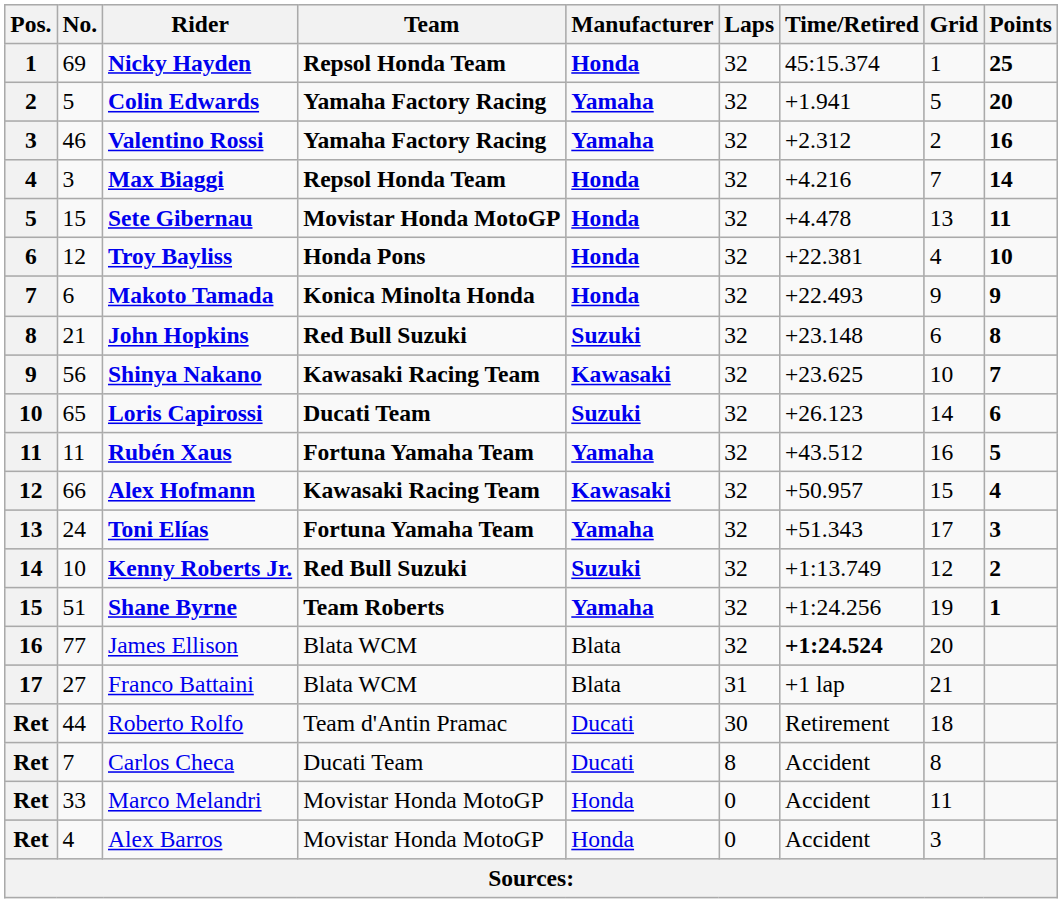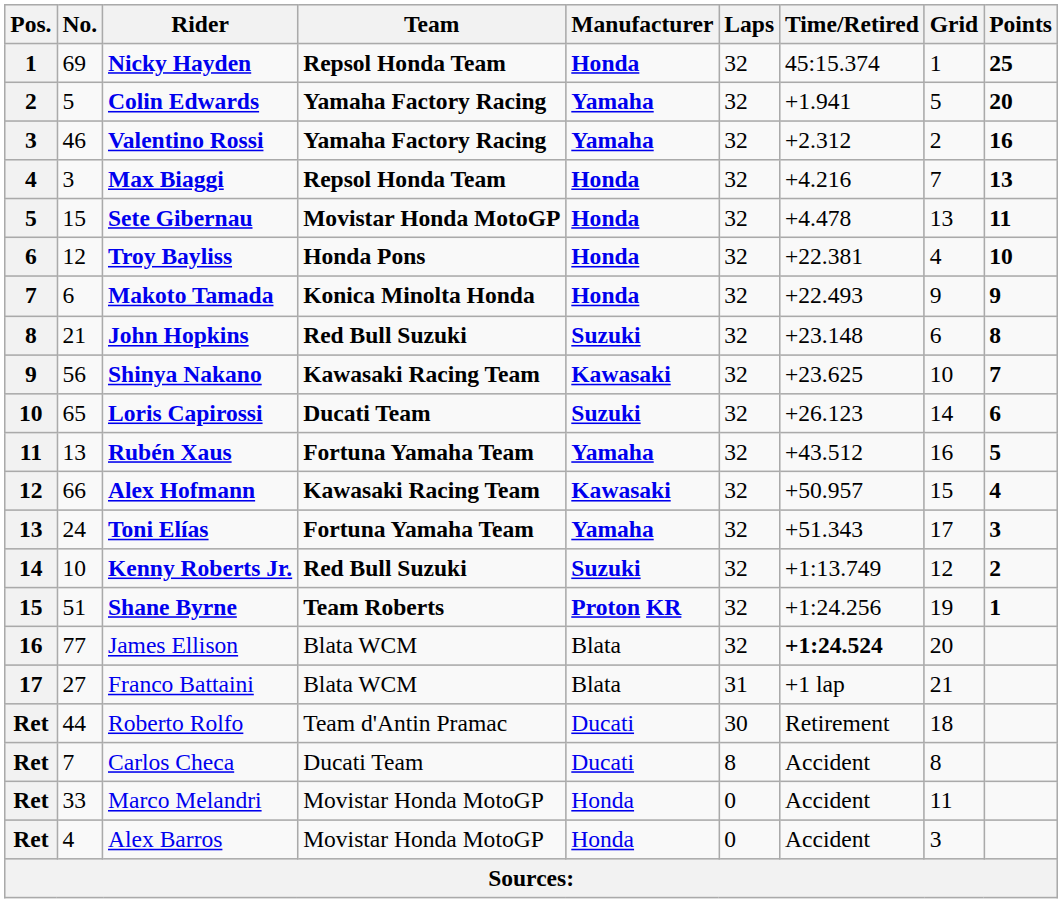Max Biaggi | Points: 14 -> 13
Rubén Xaus | No.: 11 -> 13
Shane Byrne | Manufacturer: Yamaha -> Proton KR
